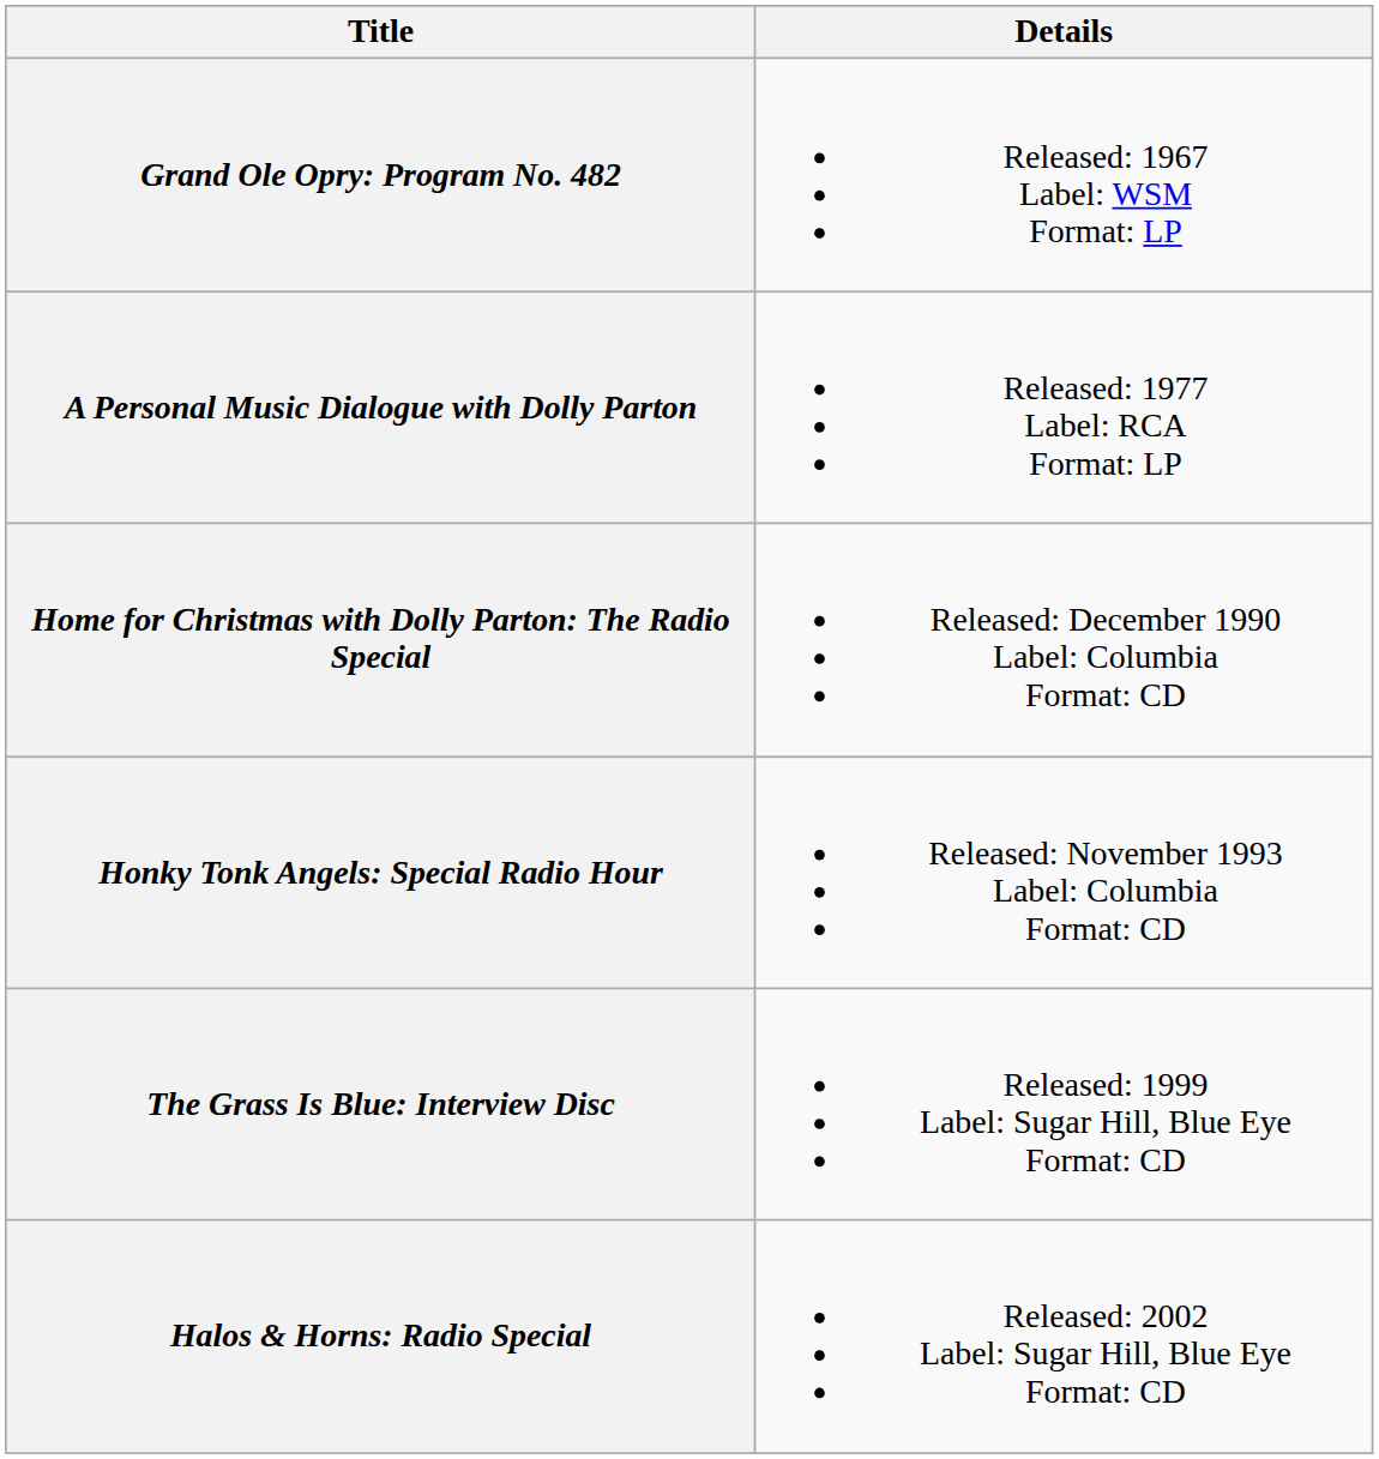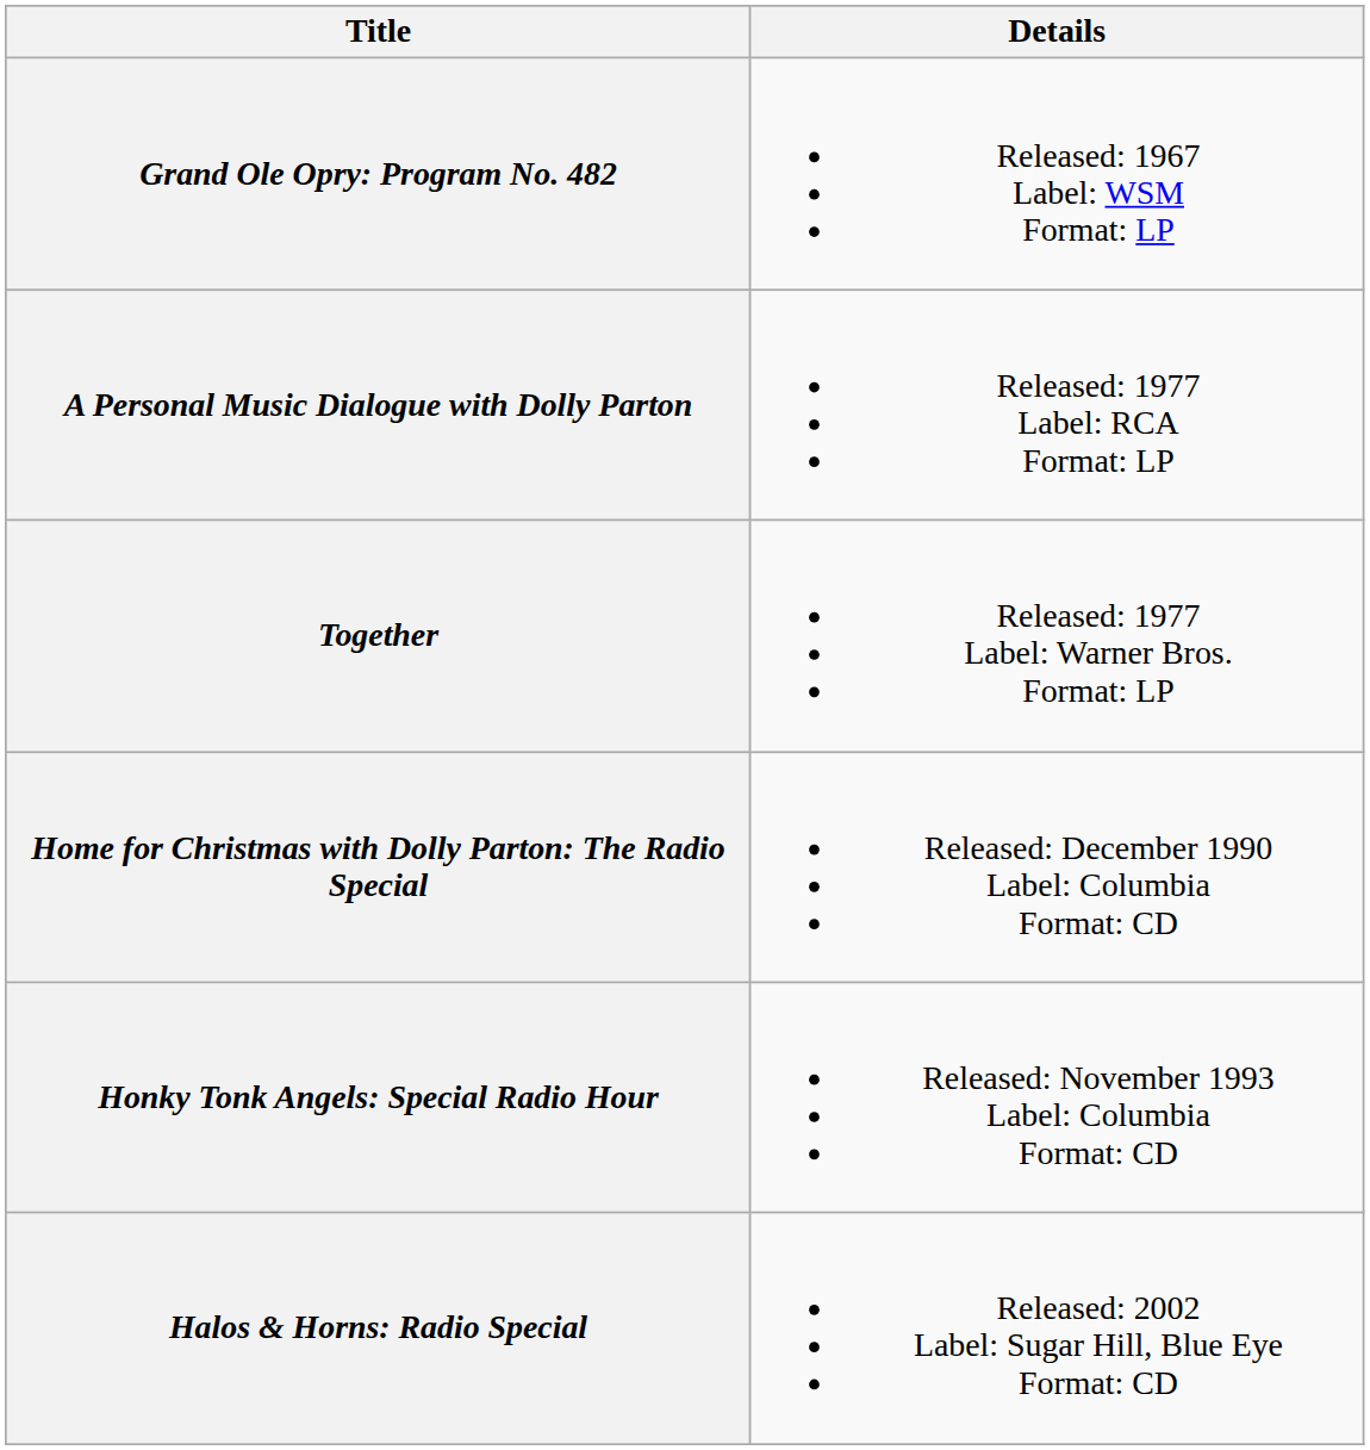+ row: Together | Released: 1977 Label: Warner Bros. Format: LP
- row: The Grass Is Blue: Interview Disc | Released: 1999 Label: Sugar Hill, Blue Eye Format: CD
